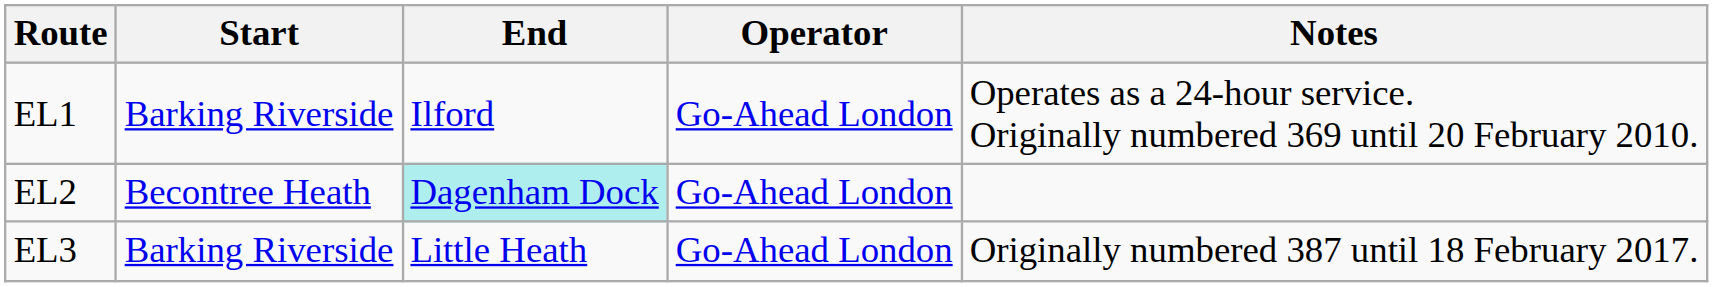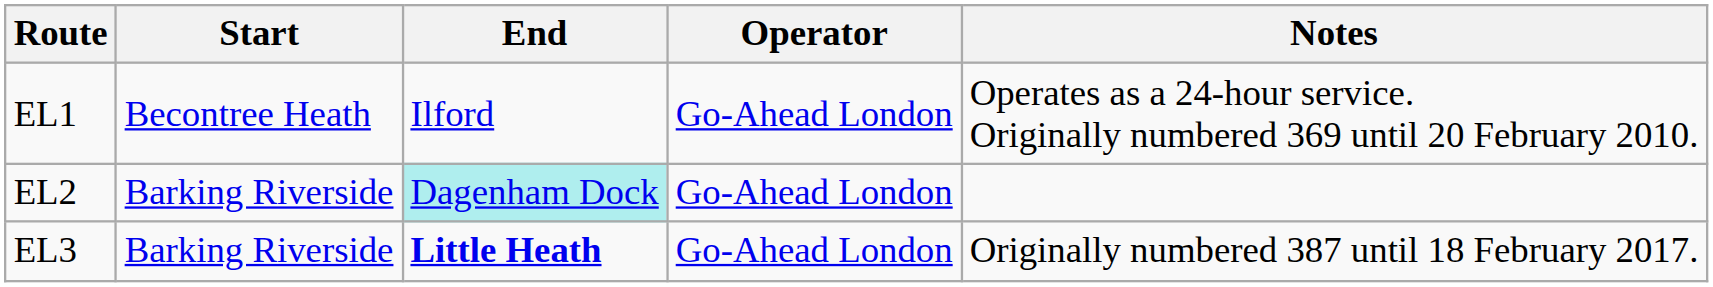EL1 | Start: Barking Riverside -> Becontree Heath
EL2 | Start: Becontree Heath -> Barking Riverside
EL3 | End: normal -> bold
